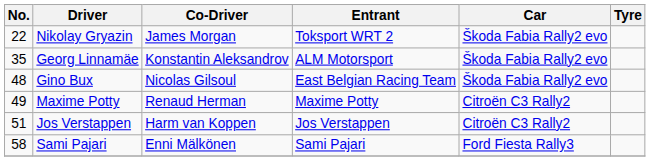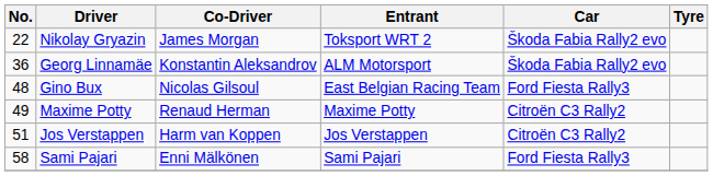Georg Linnamäe | No.: 35 -> 36
Gino Bux | Car: Škoda Fabia Rally2 evo -> Ford Fiesta Rally3
